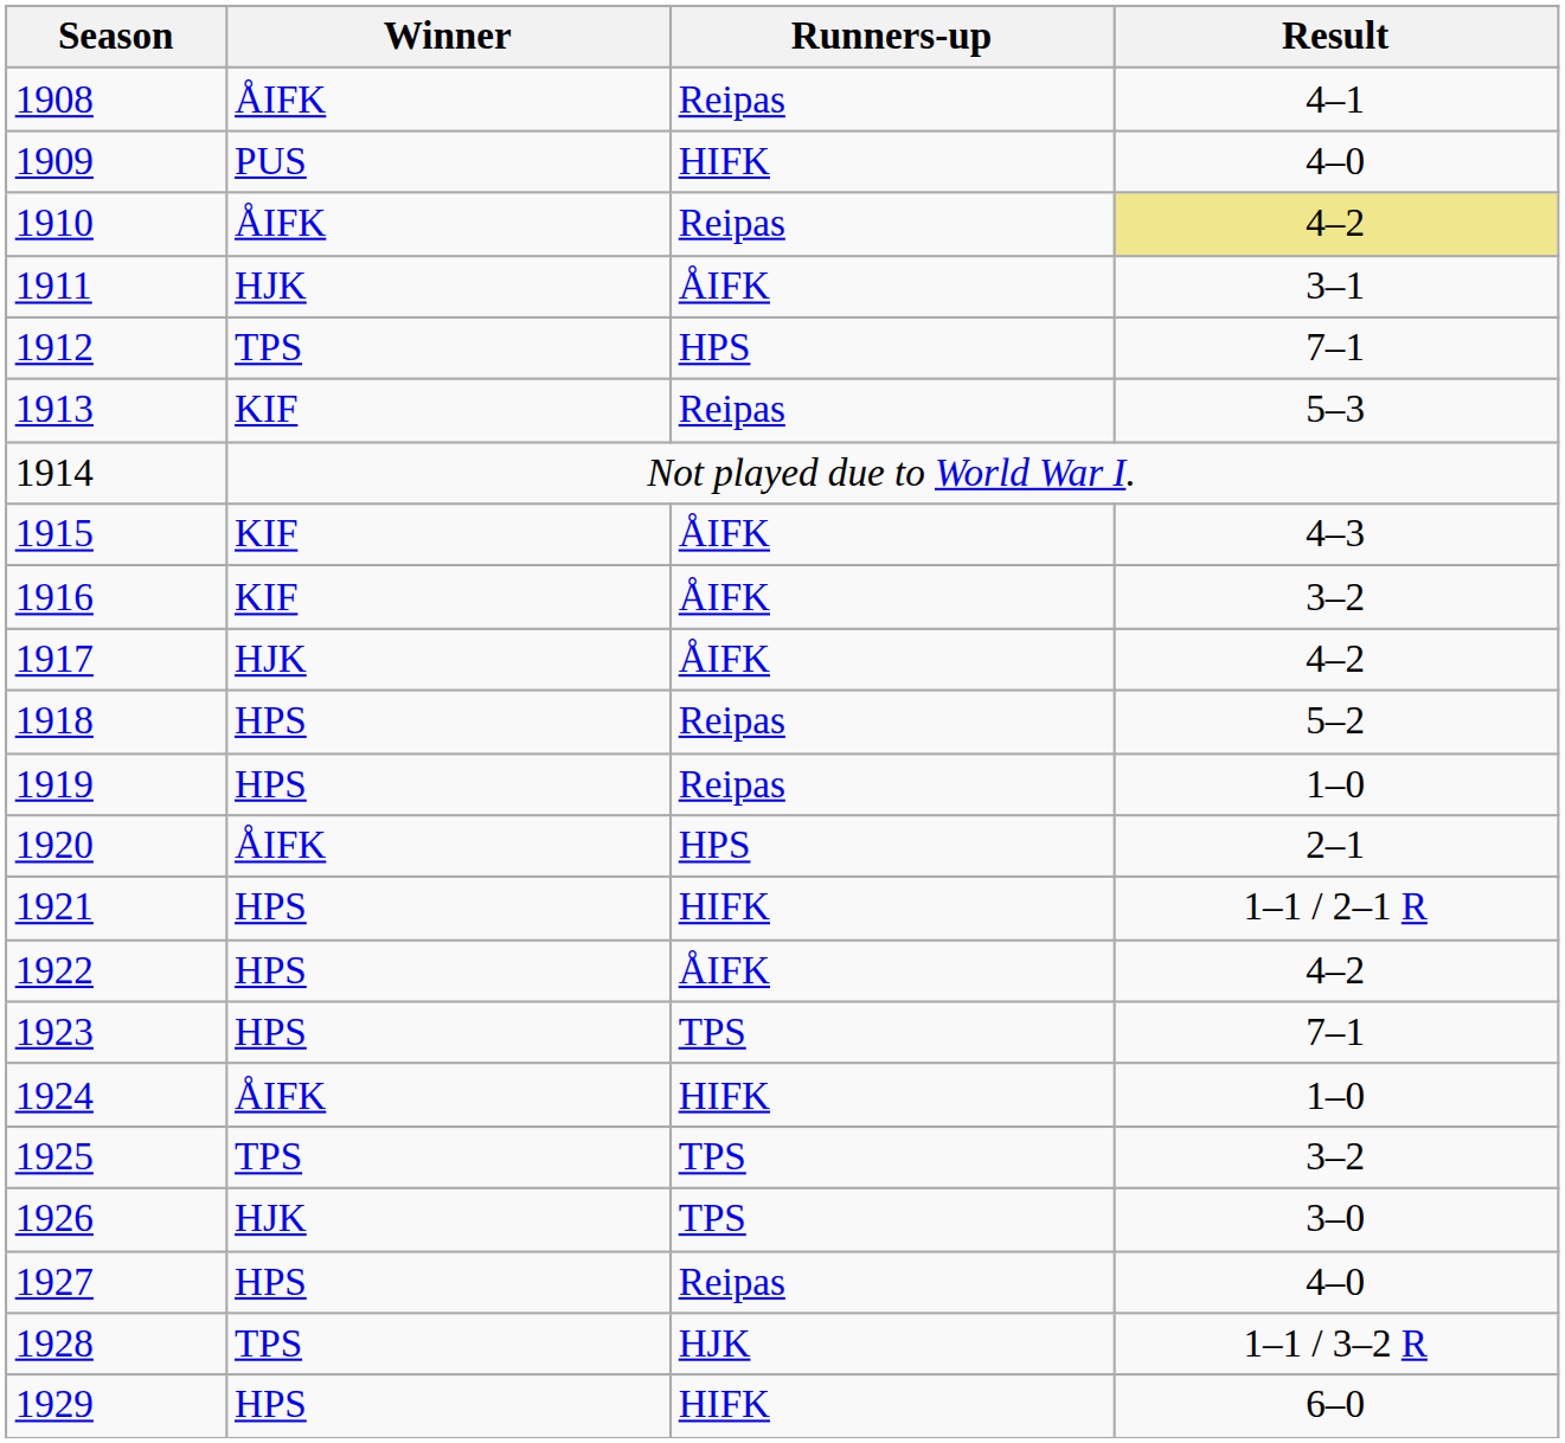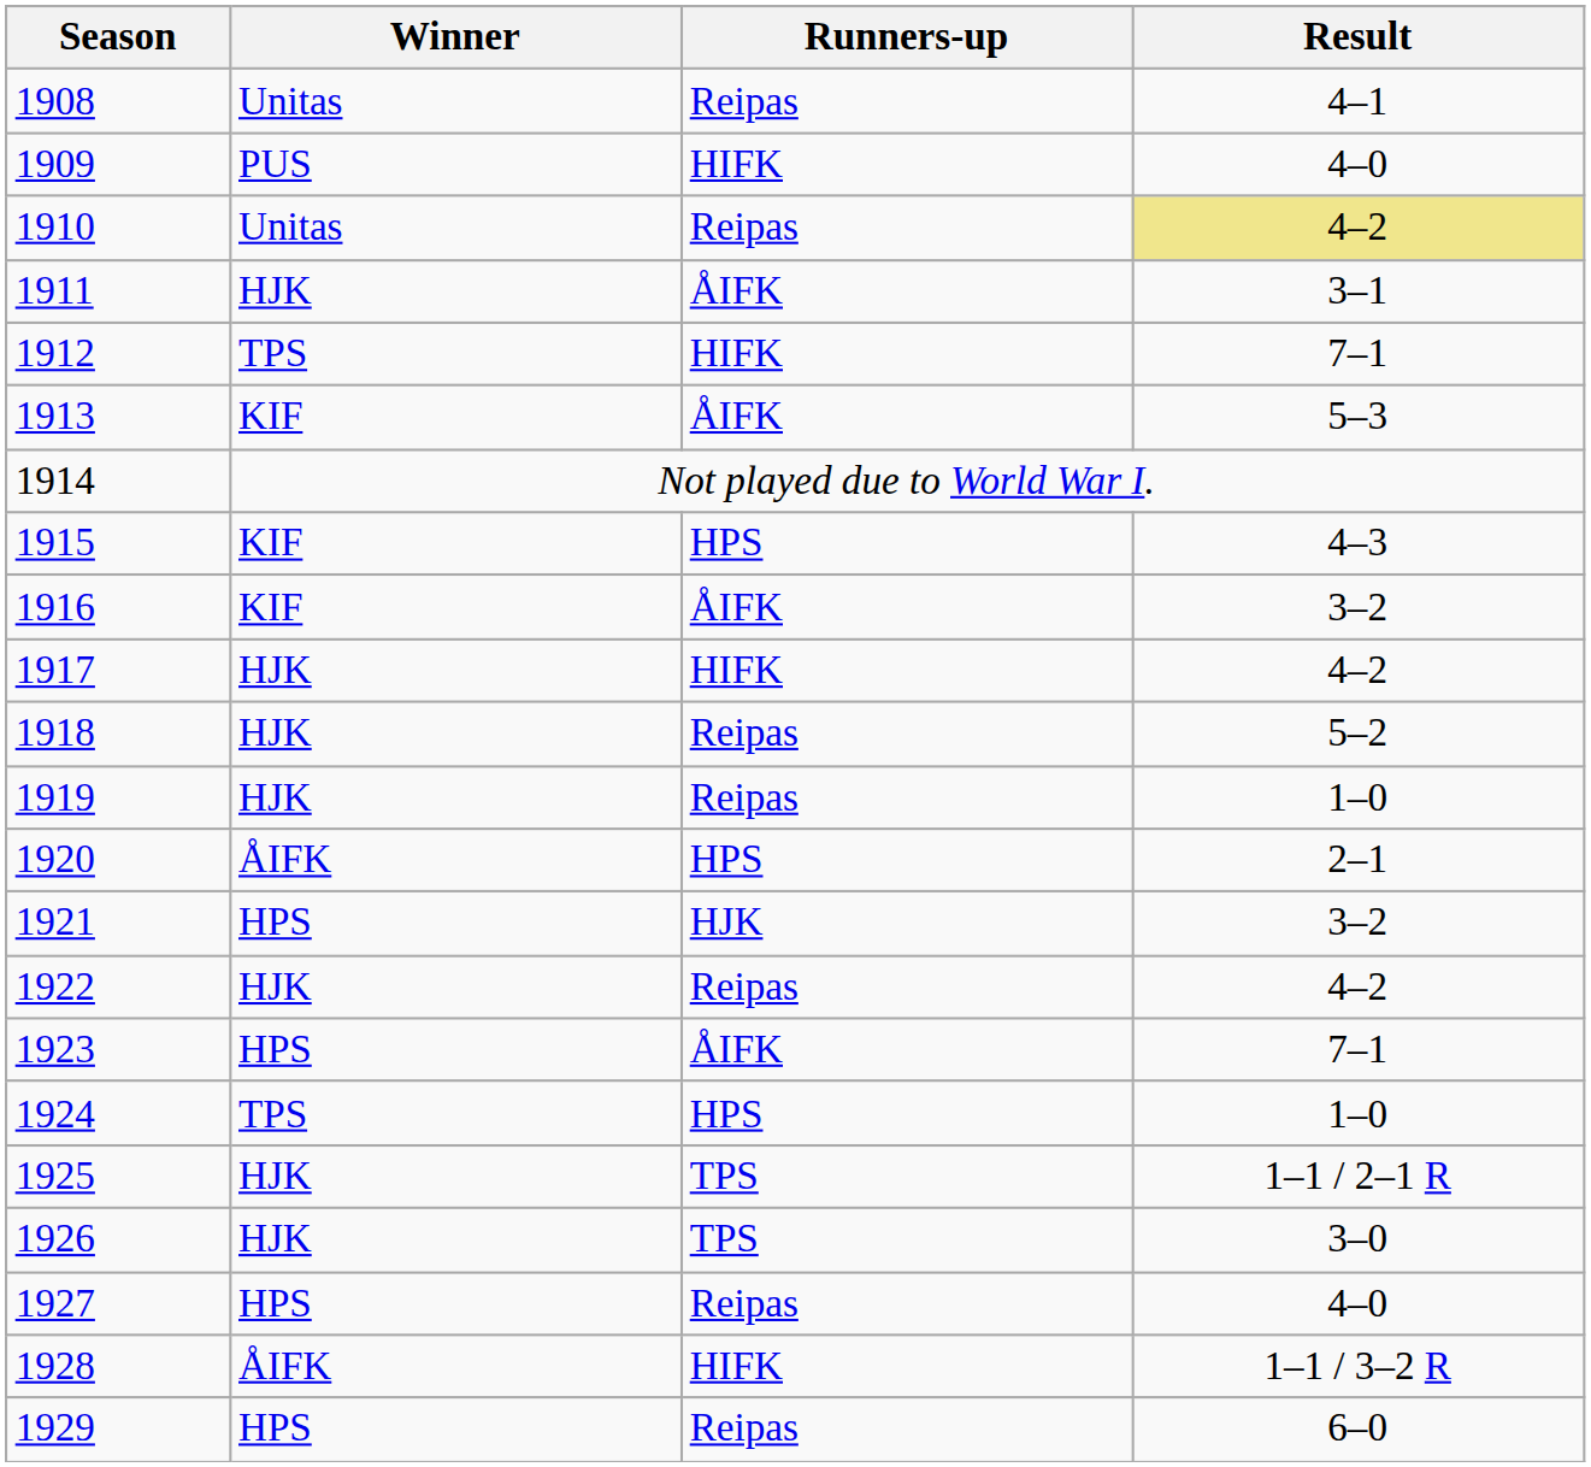1908 | Winner: ÅIFK -> Unitas
1910 | Winner: ÅIFK -> Unitas
1912 | Runners-up: HPS -> HIFK
1913 | Runners-up: Reipas -> ÅIFK
1915 | Runners-up: ÅIFK -> HPS
1917 | Runners-up: ÅIFK -> HIFK
1918 | Winner: HPS -> HJK
1919 | Winner: HPS -> HJK
1921 | Runners-up: HIFK -> HJK
1921 | Result: 1–1 / 2–1 R -> 3–2
1922 | Winner: HPS -> HJK
1922 | Runners-up: ÅIFK -> Reipas
1923 | Runners-up: TPS -> ÅIFK
1924 | Winner: ÅIFK -> TPS
1924 | Runners-up: HIFK -> HPS
1925 | Winner: TPS -> HJK
1925 | Result: 3–2 -> 1–1 / 2–1 R
1928 | Winner: TPS -> ÅIFK
1928 | Runners-up: HJK -> HIFK
1929 | Runners-up: HIFK -> Reipas
